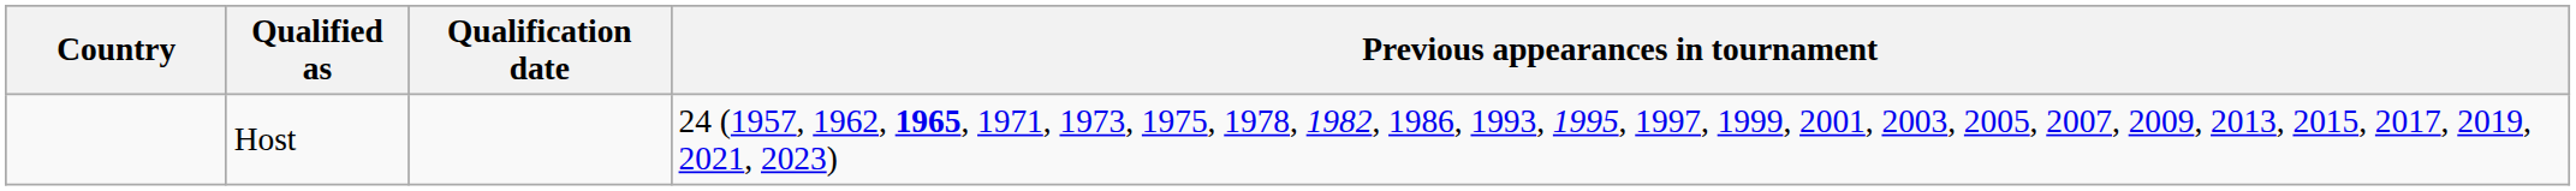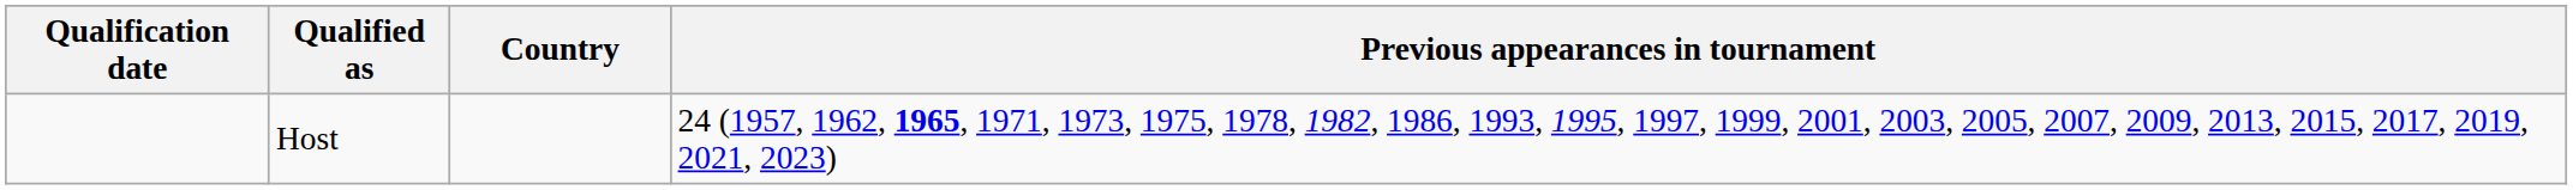columns swapped: Country <-> Qualification date
